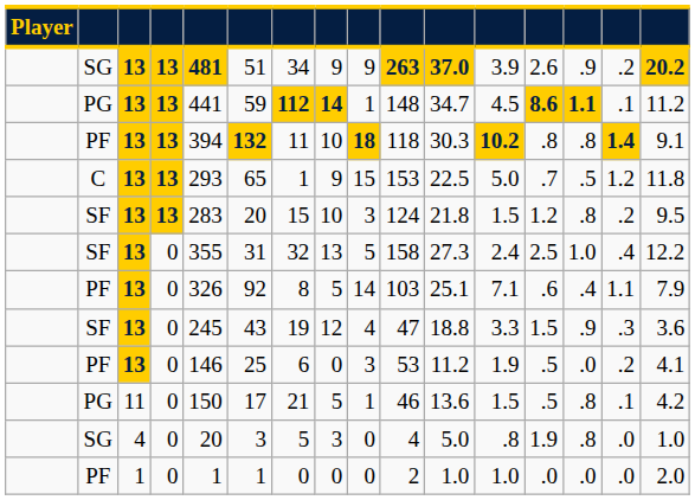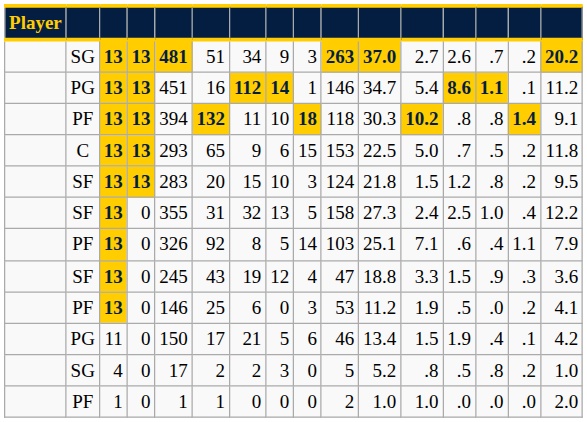SG / 13 | column 9: 9 -> 3
SG / 13 | column 12: 3.9 -> 2.7
SG / 13 | column 14: .9 -> .7
PG / 13 | column 5: 441 -> 451
PG / 13 | column 6: 59 -> 16
PG / 13 | column 10: 148 -> 146
PG / 13 | column 12: 4.5 -> 5.4
C | column 7: 1 -> 9
C | column 8: 9 -> 6
C | column 15: 1.2 -> .2
PG / 0 | column 9: 1 -> 6
PG / 0 | column 11: 13.6 -> 13.4
PG / 0 | column 13: .5 -> 1.9
PG / 0 | column 14: .8 -> .4
SG / 0 | column 5: 20 -> 17
SG / 0 | column 6: 3 -> 2
SG / 0 | column 7: 5 -> 2
SG / 0 | column 10: 4 -> 5
SG / 0 | column 11: 5.0 -> 5.2
SG / 0 | column 13: 1.9 -> .5
SG / 0 | column 15: .0 -> .2
